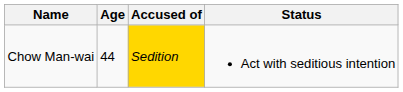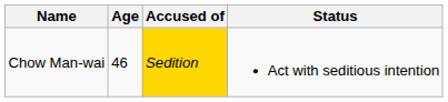Chow Man-wai | Age: 44 -> 46
